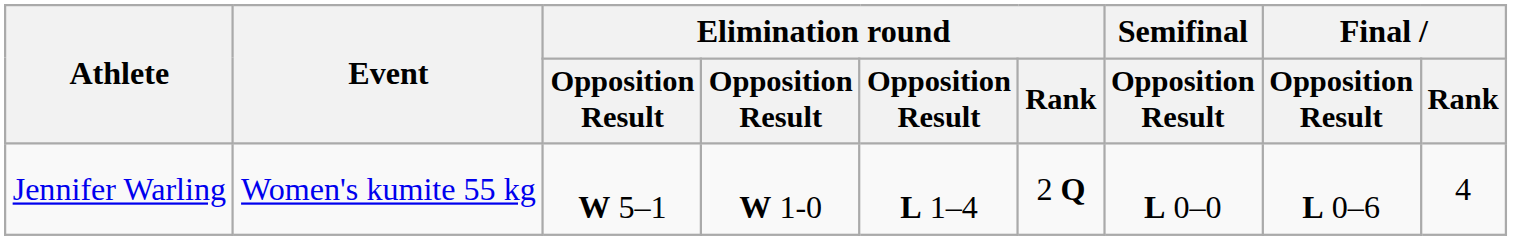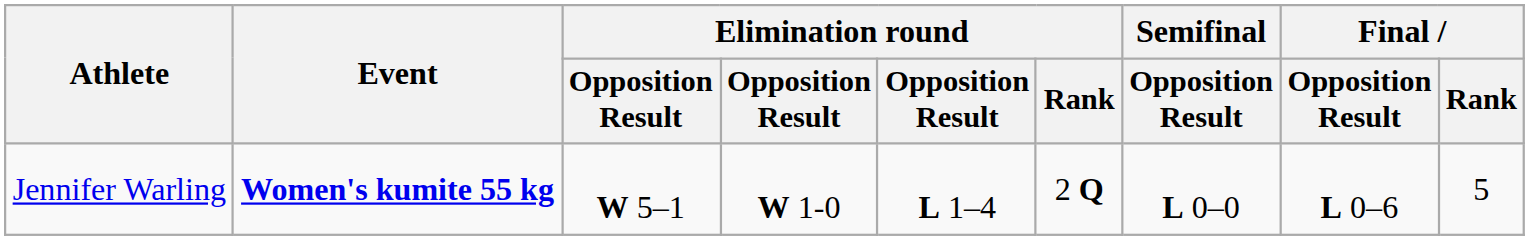Jennifer Warling | Event: normal -> bold
Jennifer Warling | Final / Rank: 4 -> 5
